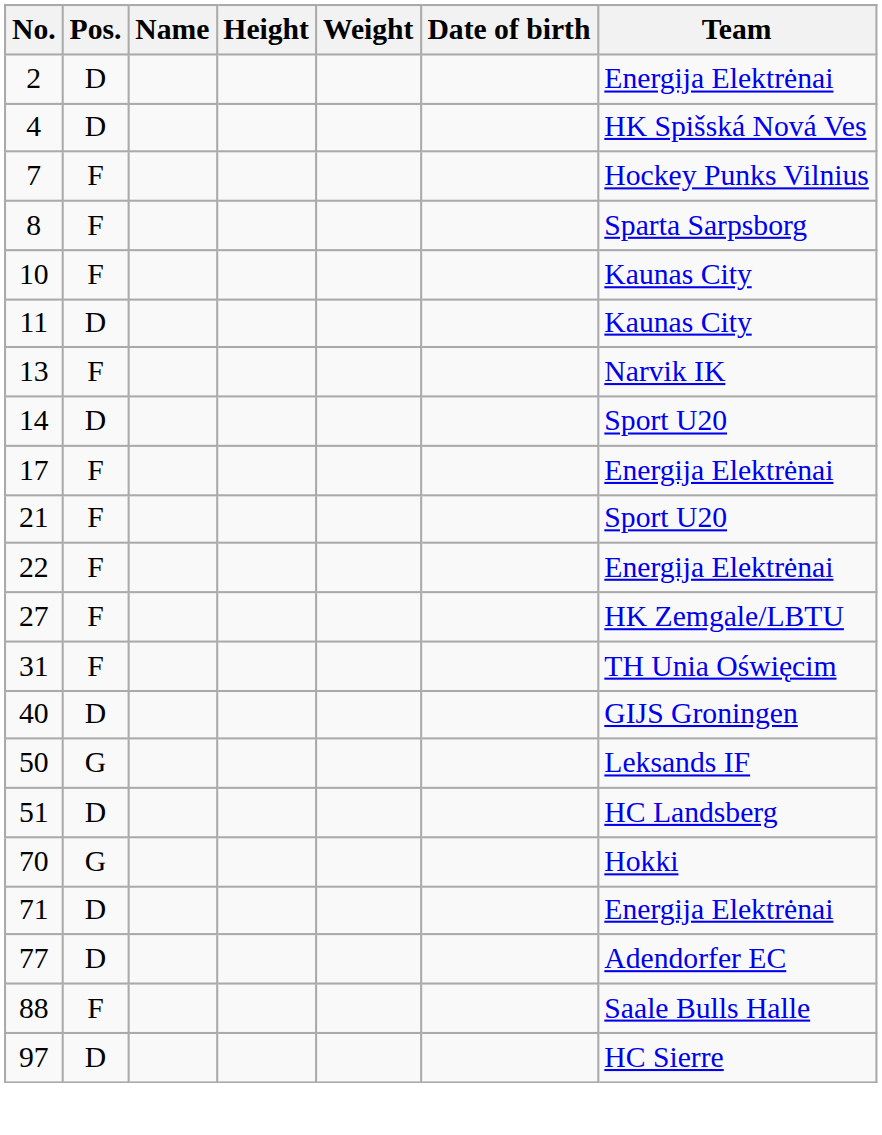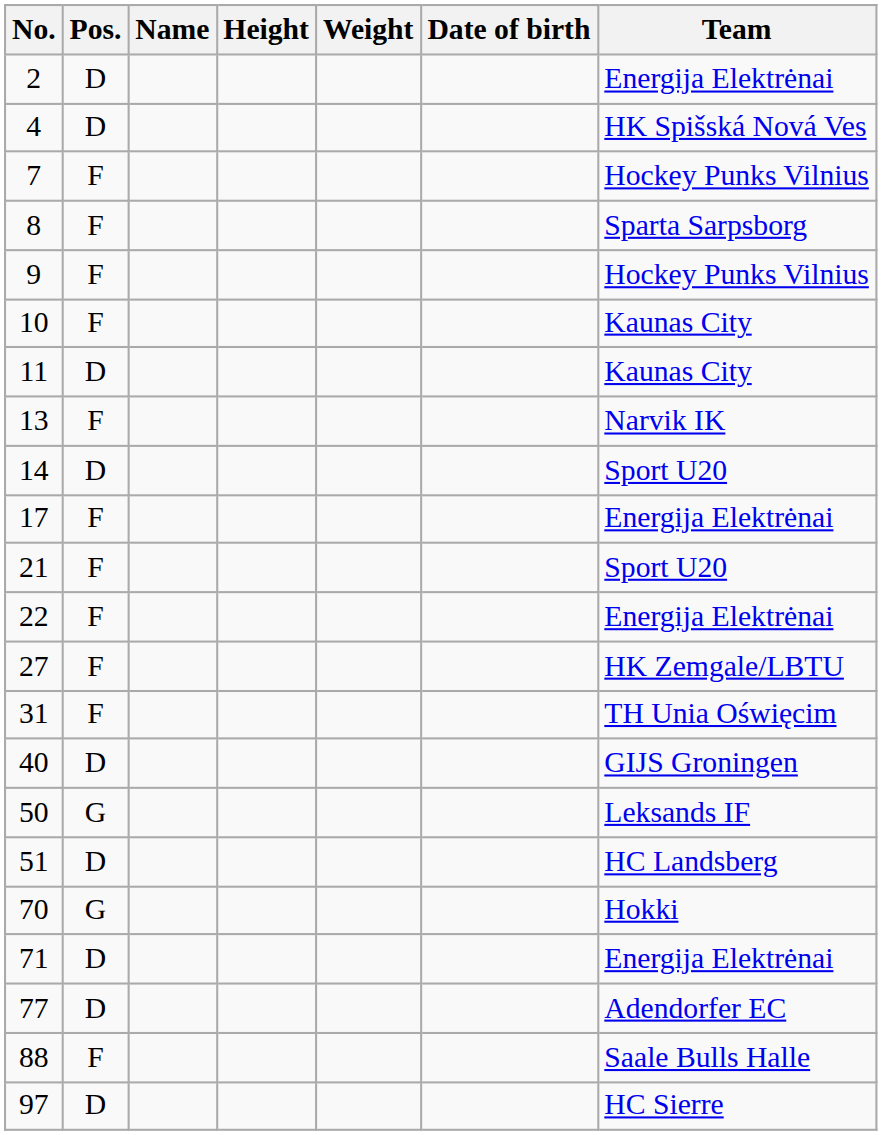+ row: 9 | F | Hockey Punks Vilnius
